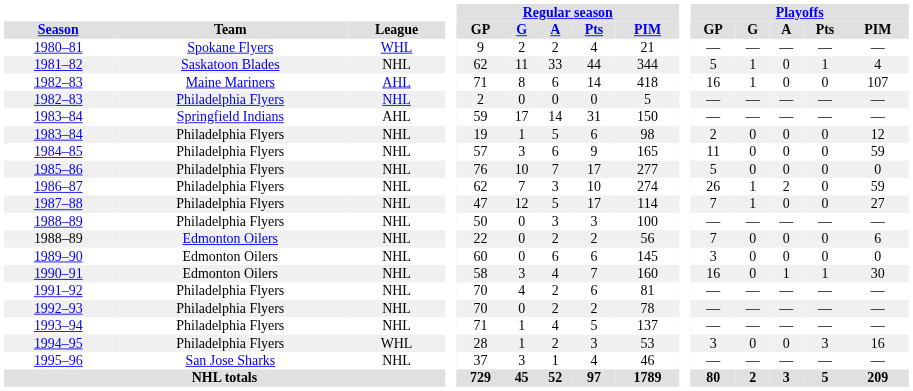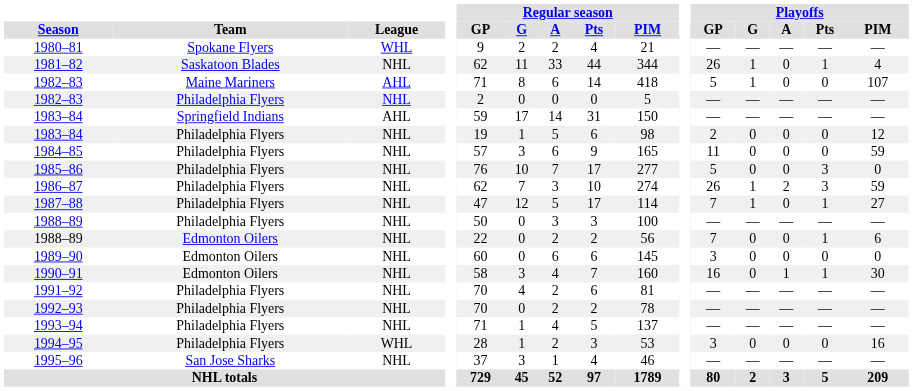1981–82 | Playoffs / GP: 5 -> 26
1982–83 / Maine Mariners | Playoffs / GP: 16 -> 5
1985–86 | Playoffs / Pts: 0 -> 3
1986–87 | Playoffs / Pts: 0 -> 3
1987–88 | Playoffs / Pts: 0 -> 1
1988–89 / Edmonton Oilers | Playoffs / Pts: 0 -> 1
1994–95 | Playoffs / Pts: 3 -> 0
